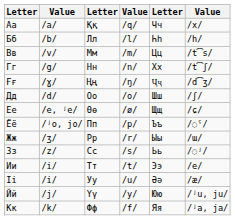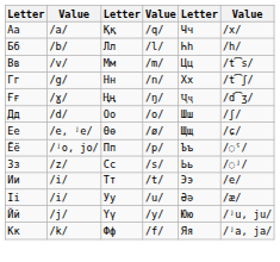- row: Жж | /ʒ/ | Рр | /r/ | Ыы | /ɯ/
